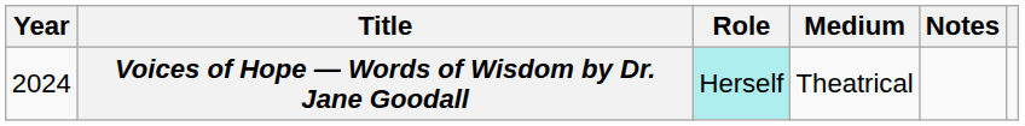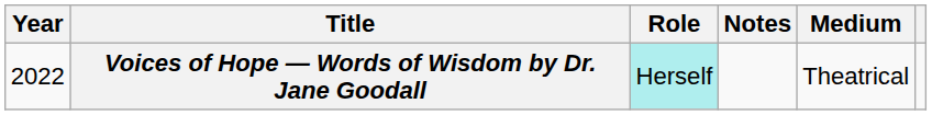columns swapped: Medium <-> Notes
Voices of Hope — Words of Wisdom by Dr. Jane Goodall | Year: 2024 -> 2022
